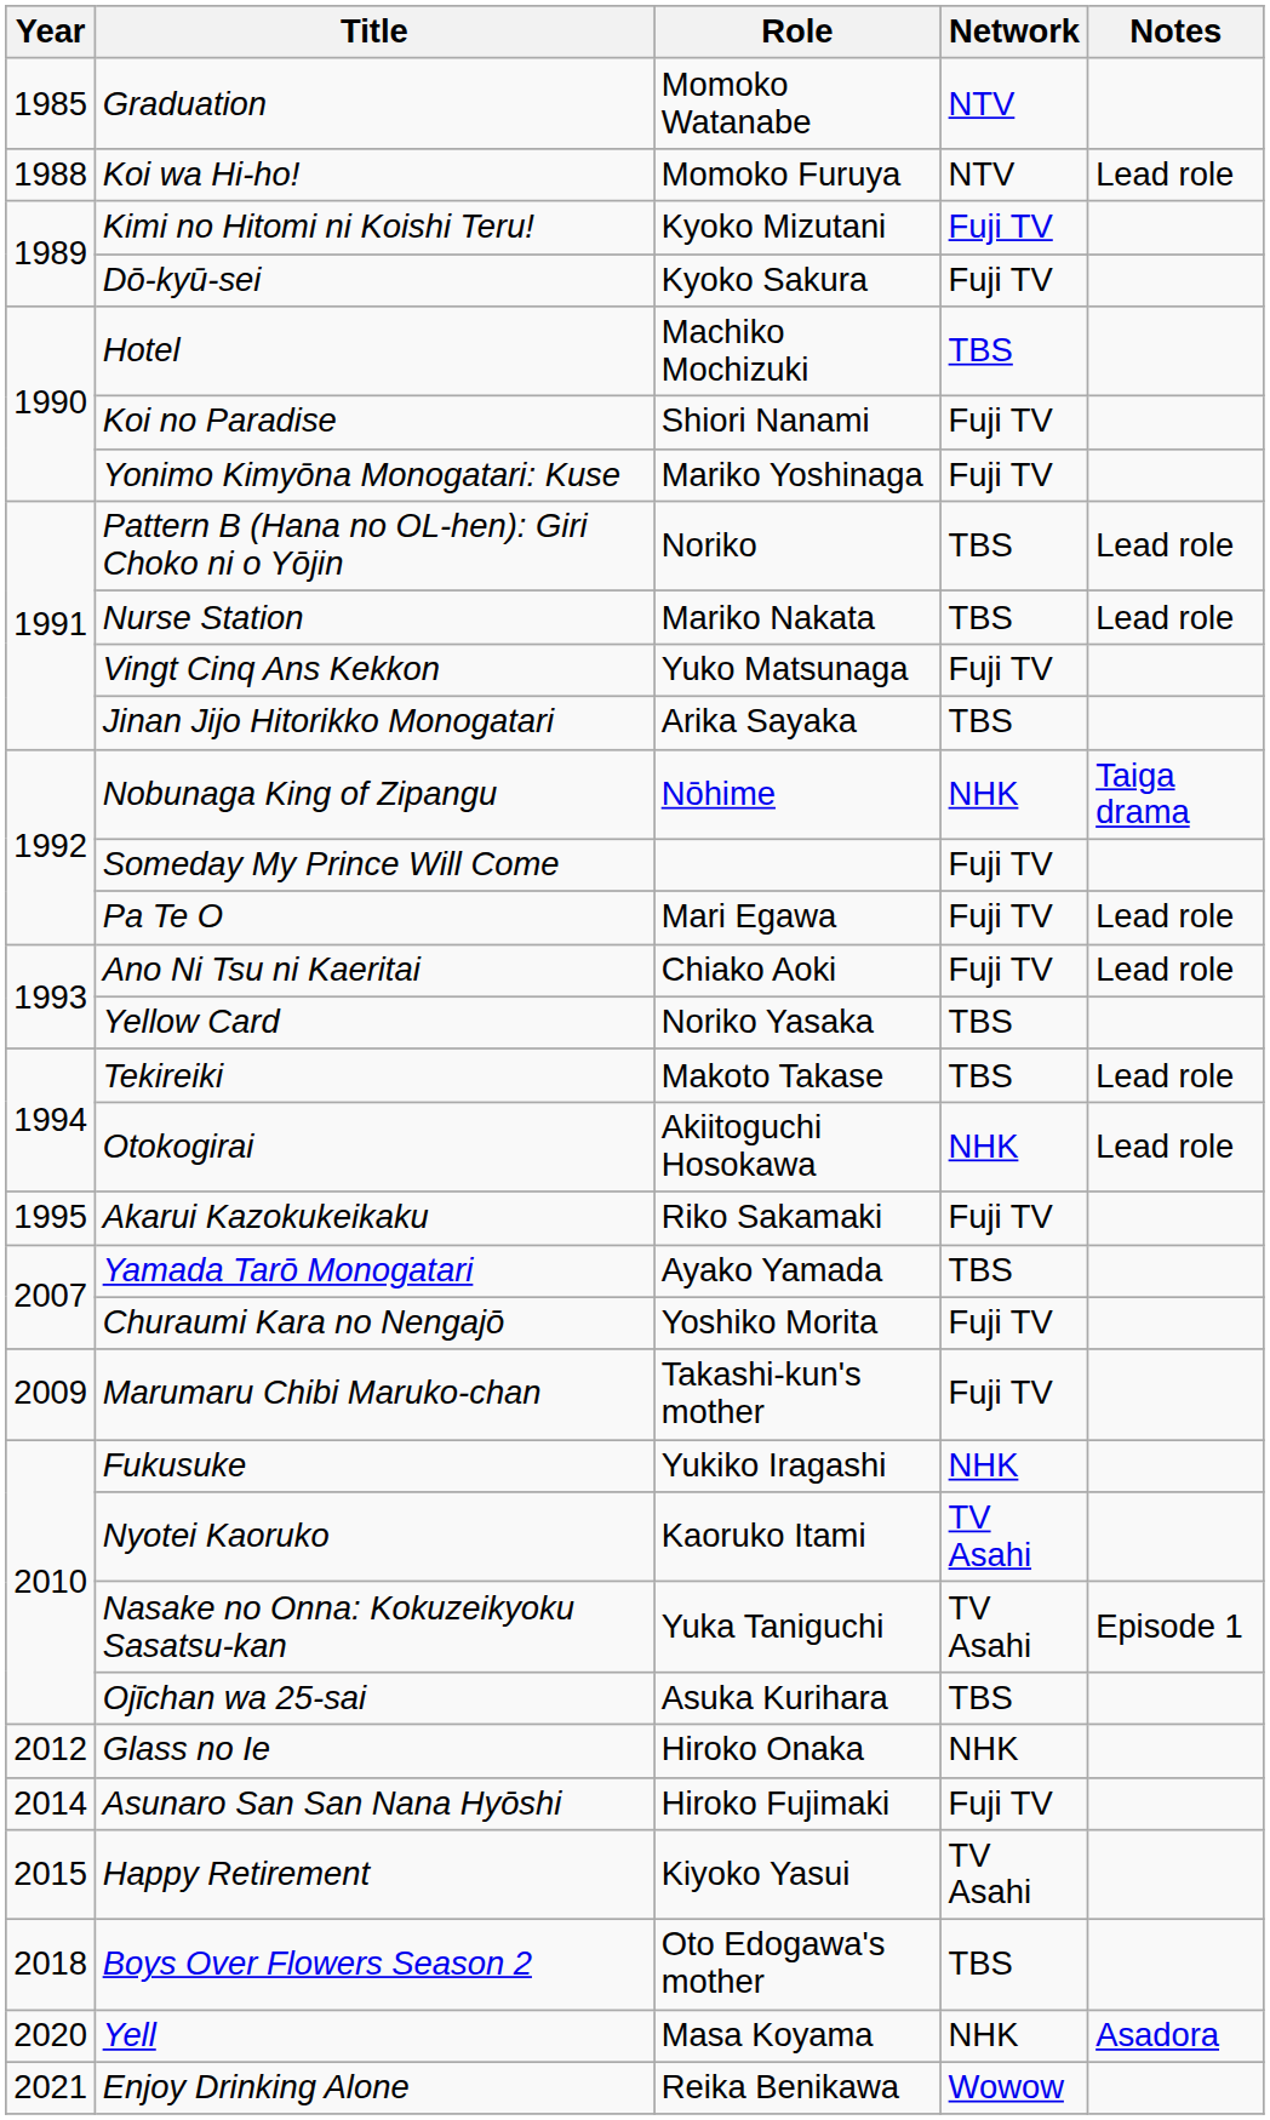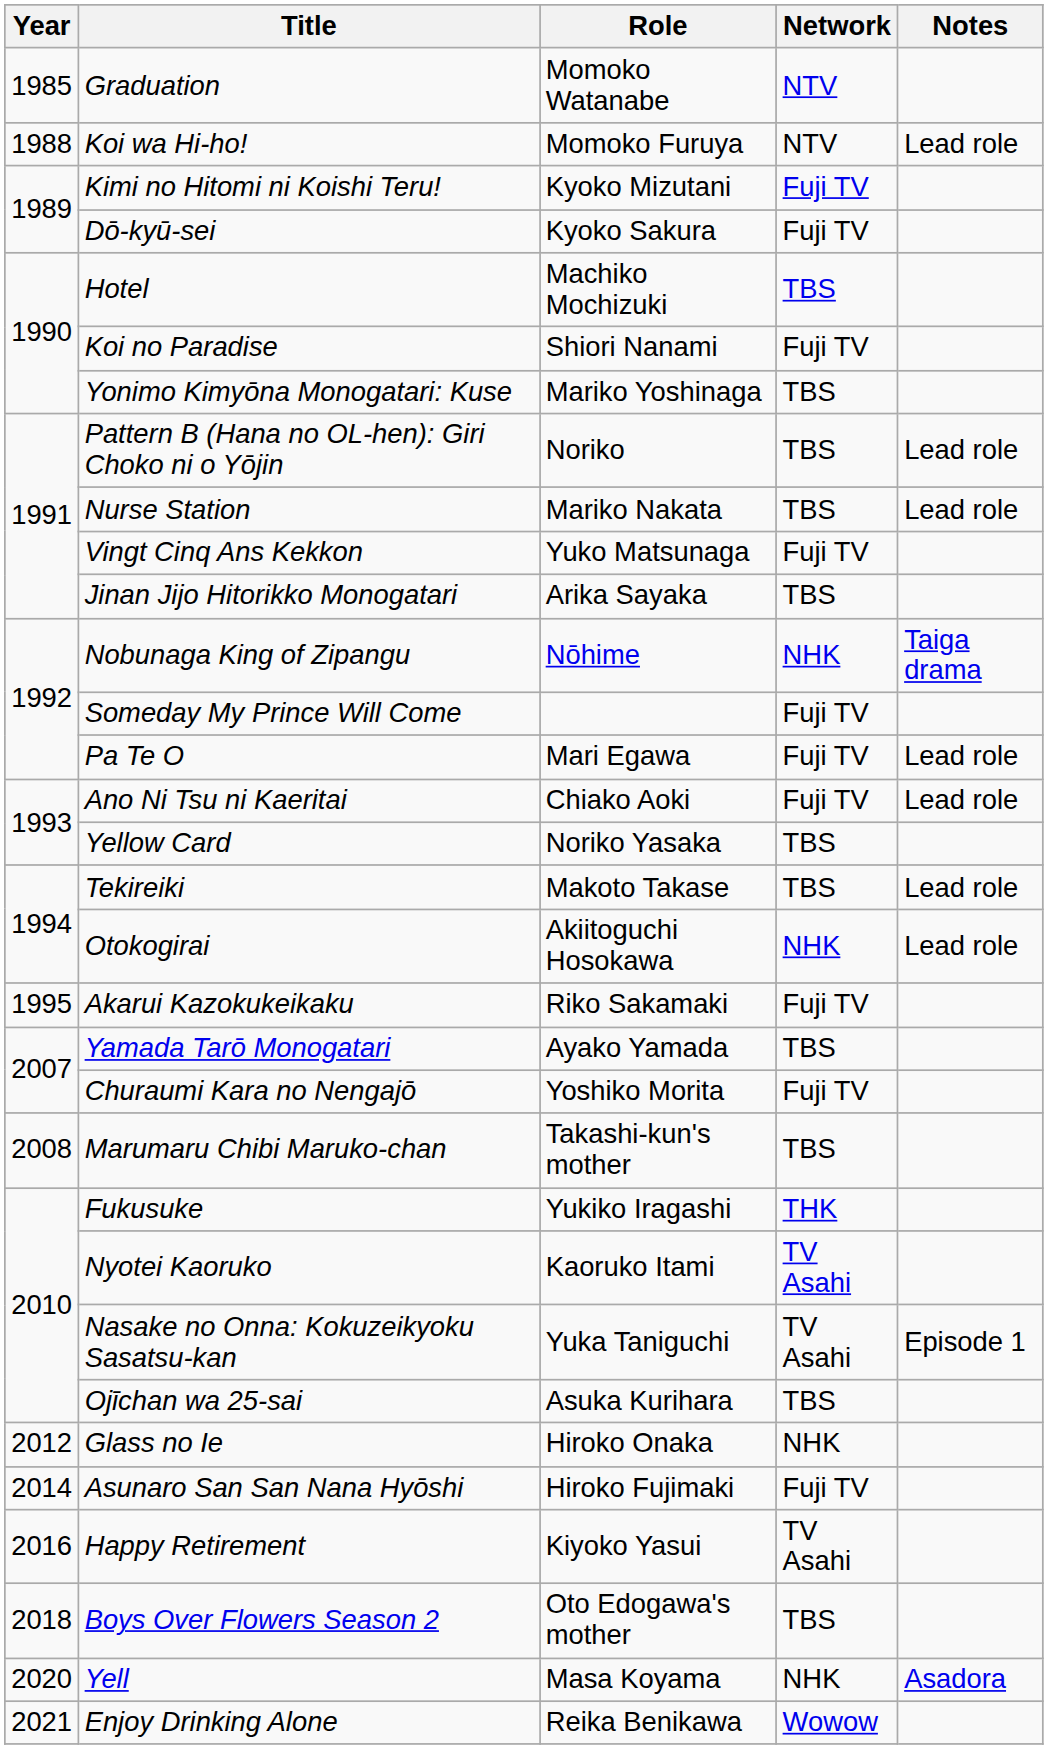Yonimo Kimyōna Monogatari: Kuse | Network: Fuji TV -> TBS
Marumaru Chibi Maruko-chan | Year: 2009 -> 2008
Marumaru Chibi Maruko-chan | Network: Fuji TV -> TBS
Fukusuke | Network: NHK -> THK
Happy Retirement | Year: 2015 -> 2016
